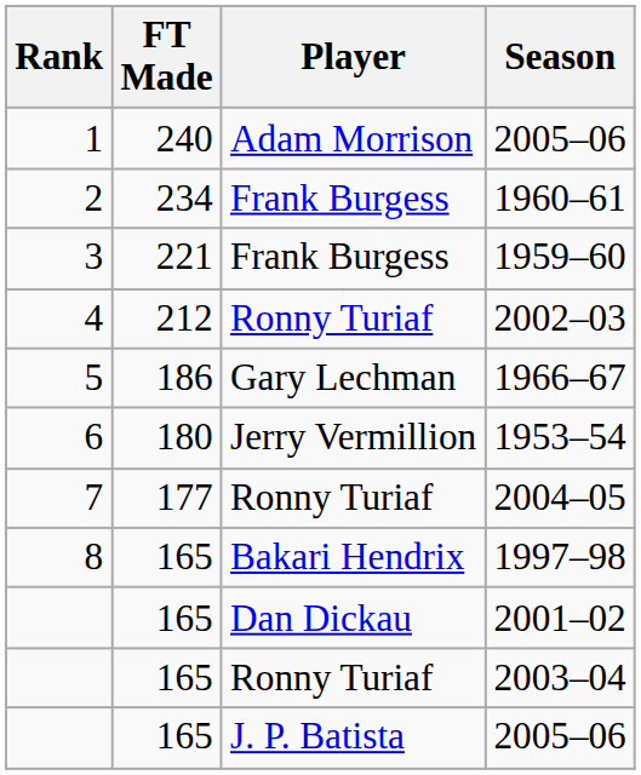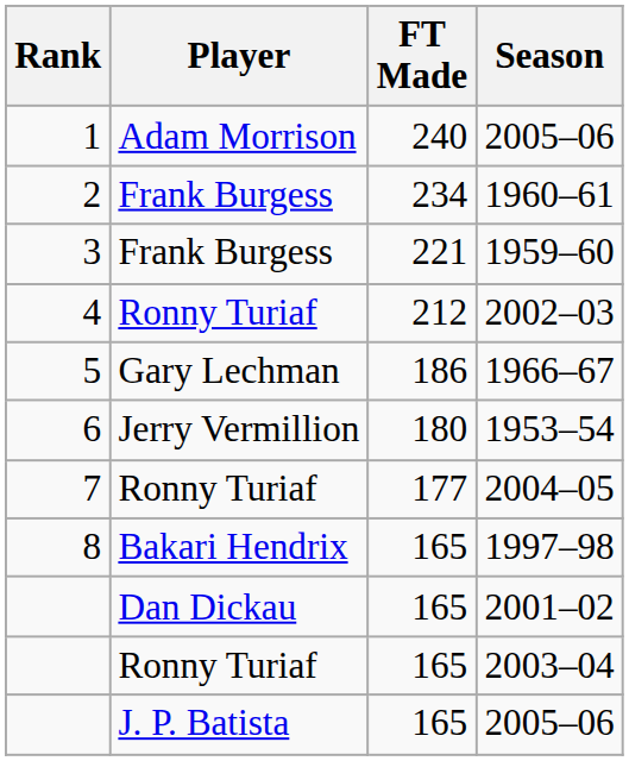columns swapped: FT Made <-> Player
